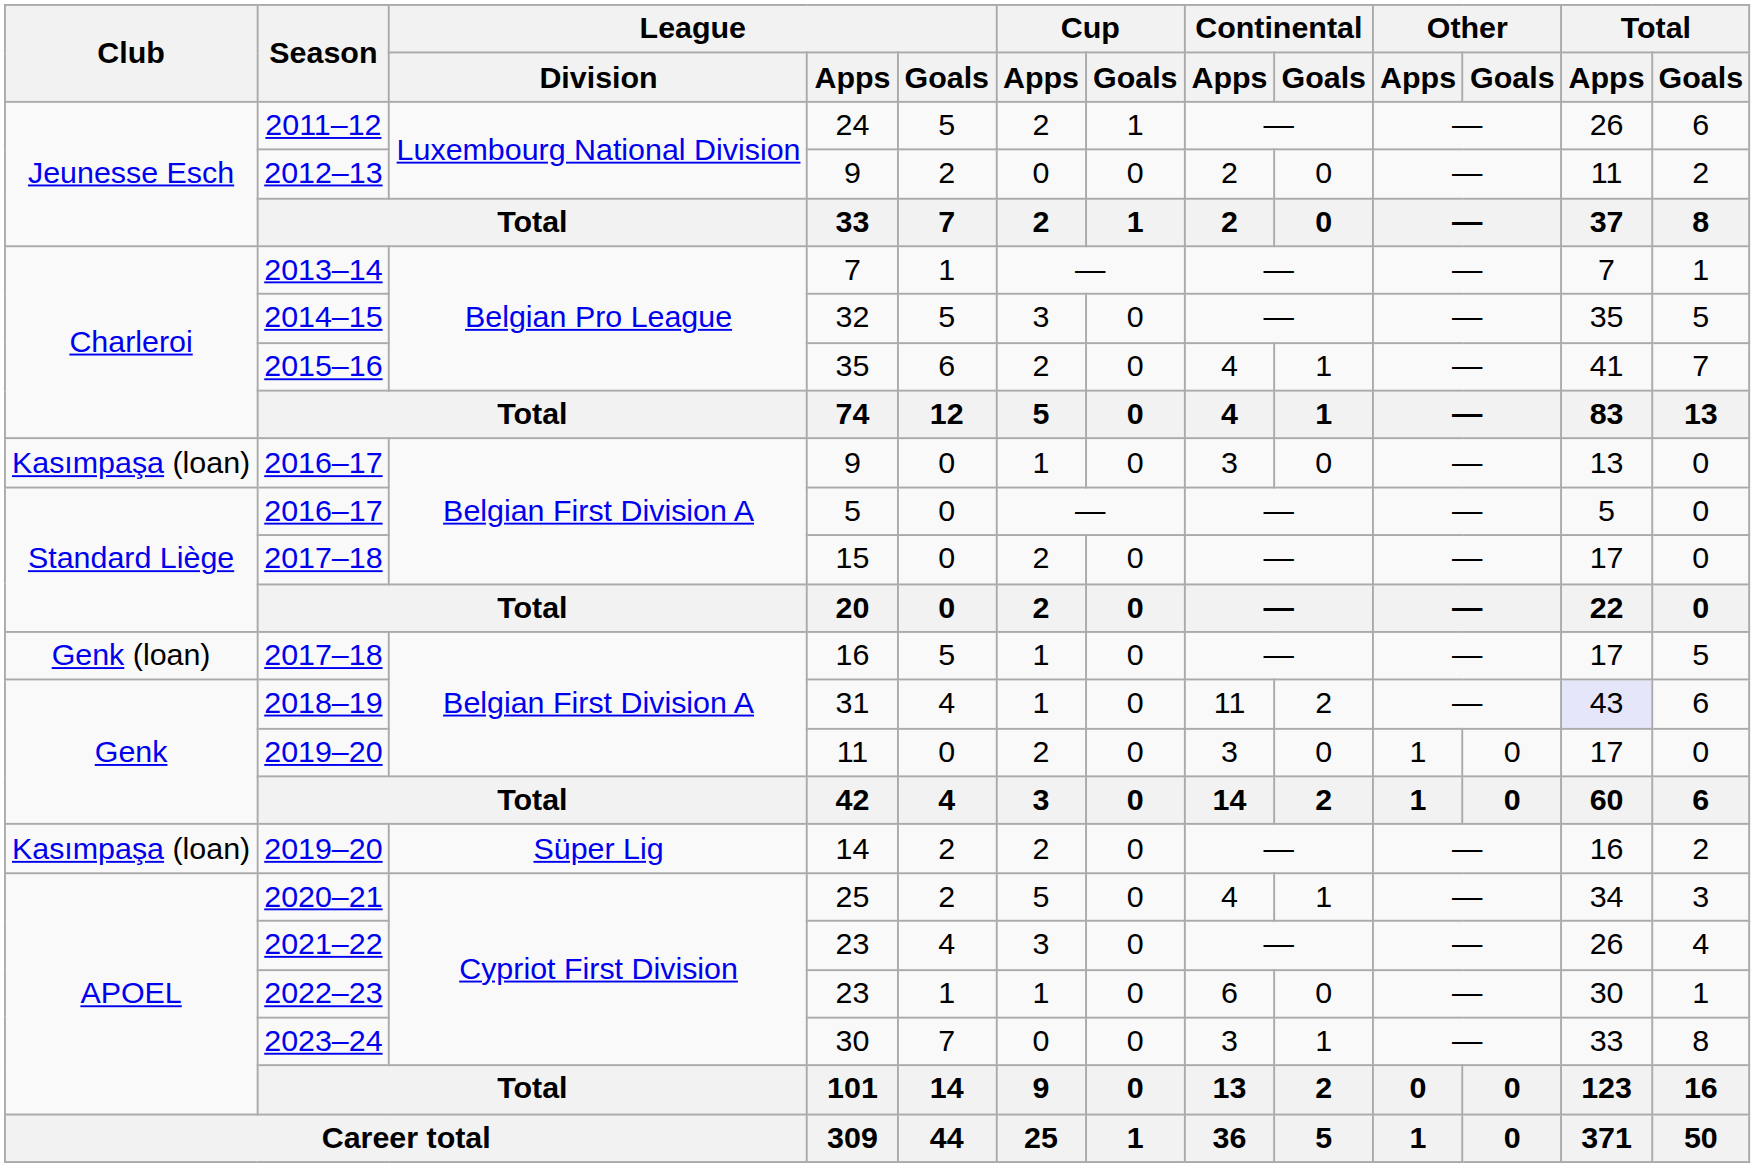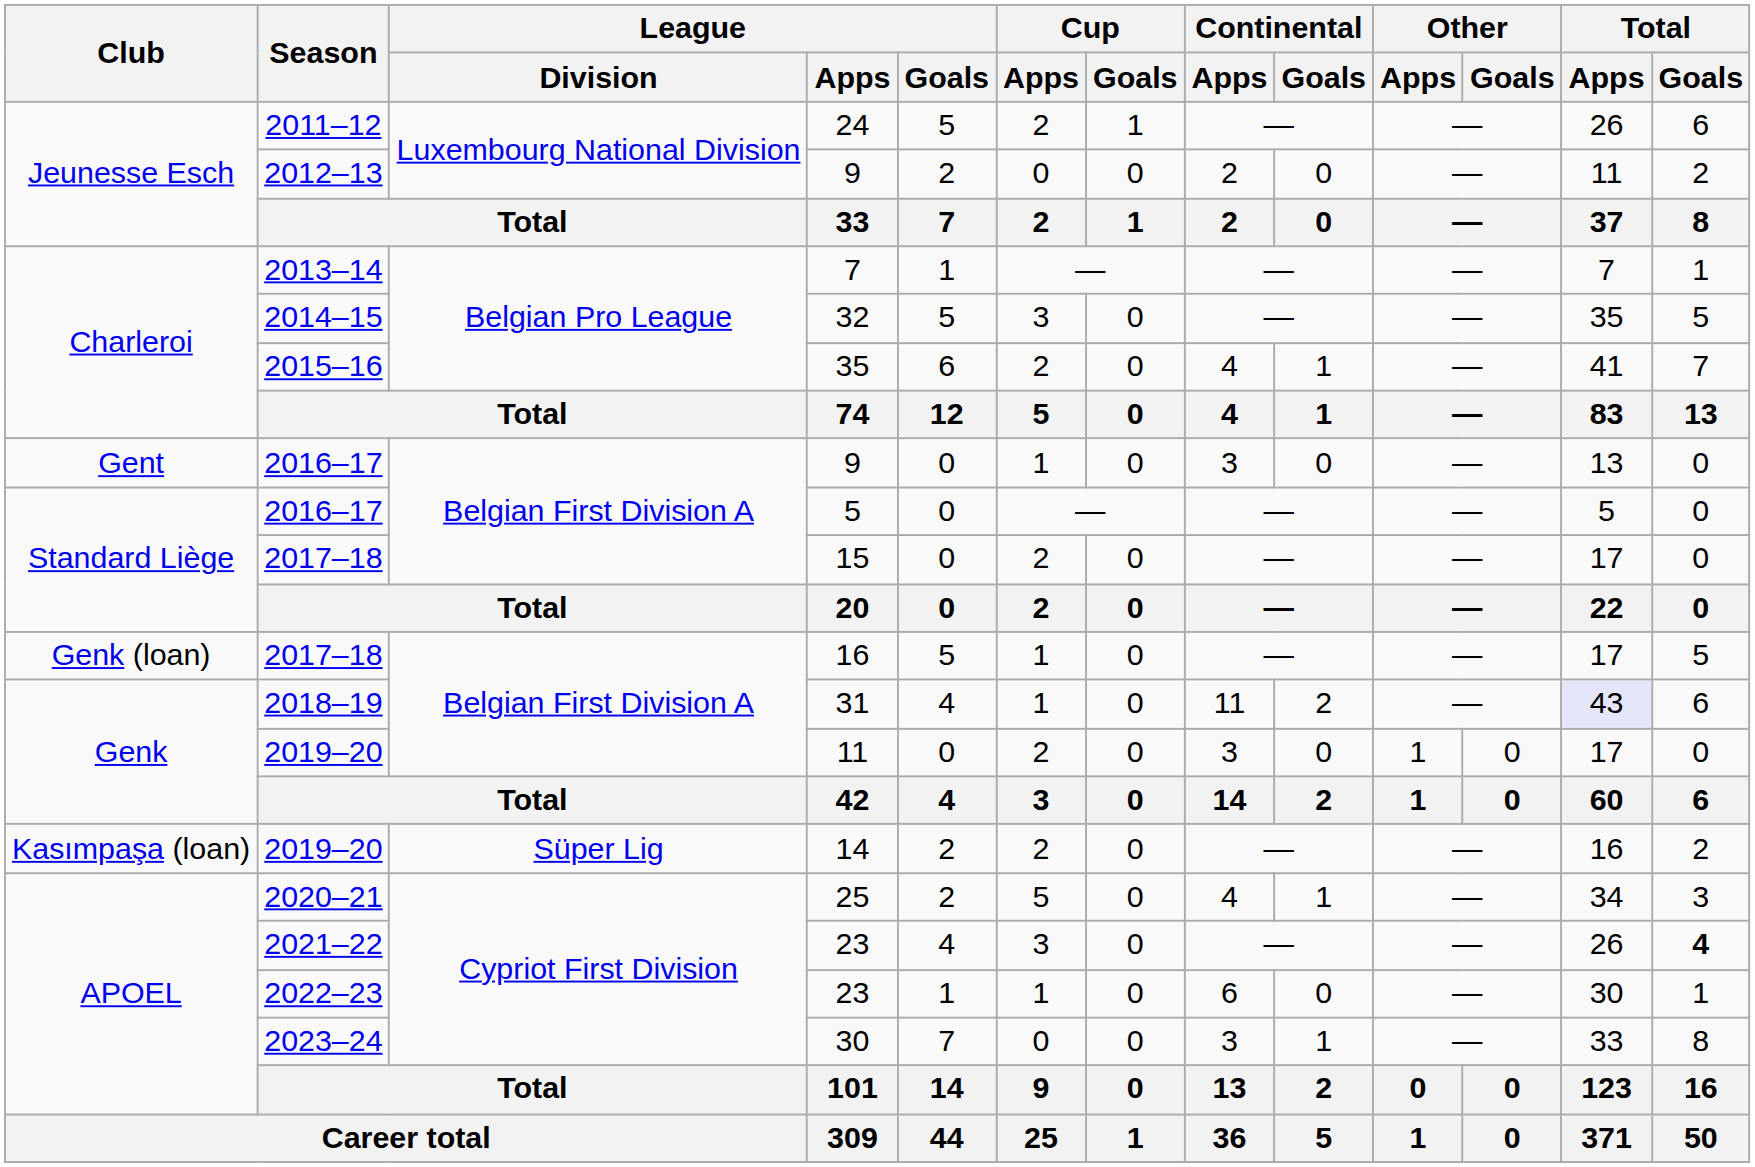2016–17 / 9 | Club: Kasımpaşa (loan) -> Gent
2021–22 / 23 | Total / Goals: normal -> bold
